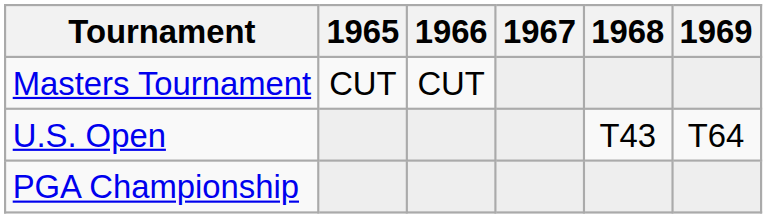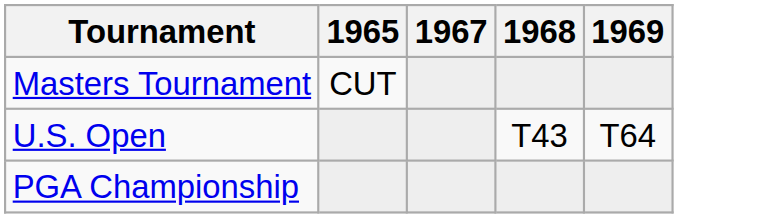- column: 1966 | CUT
